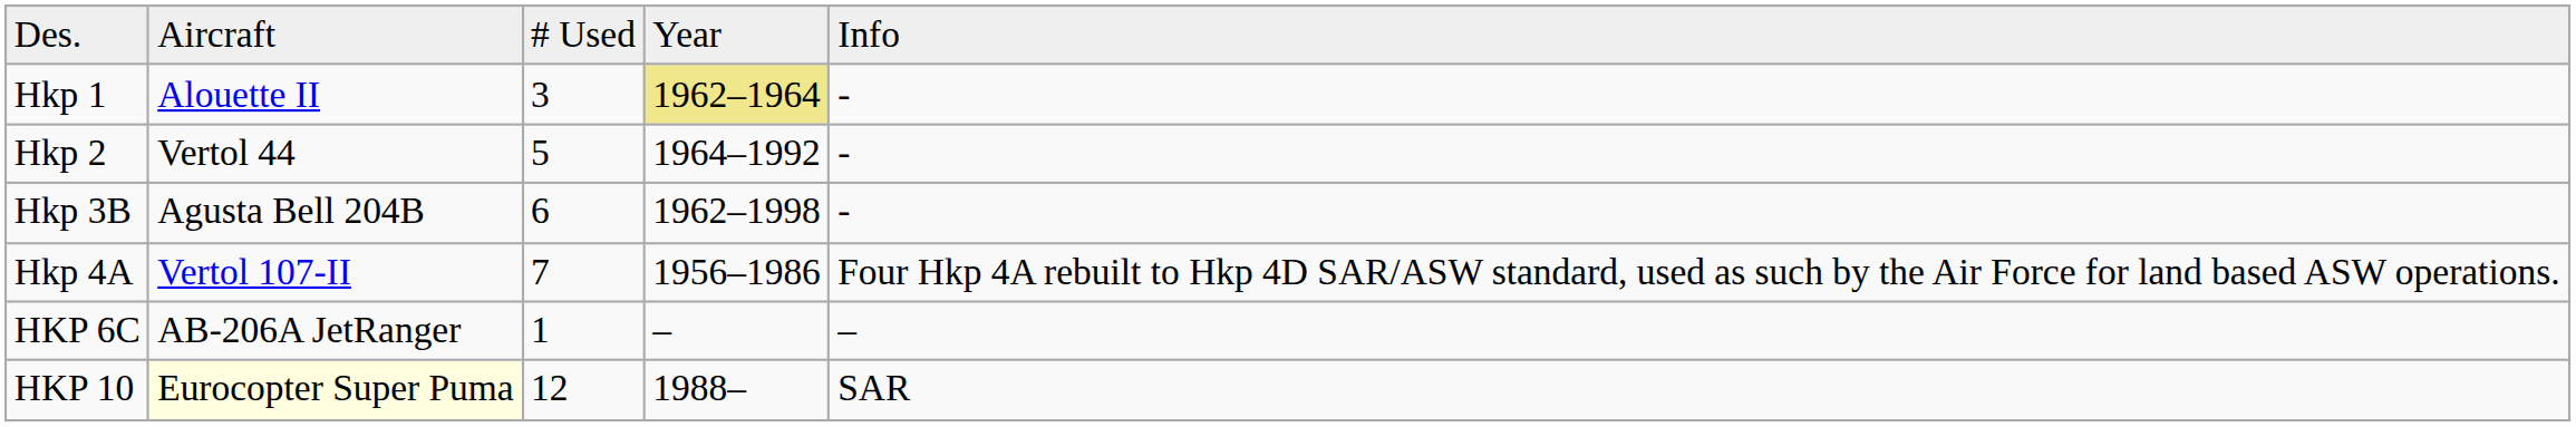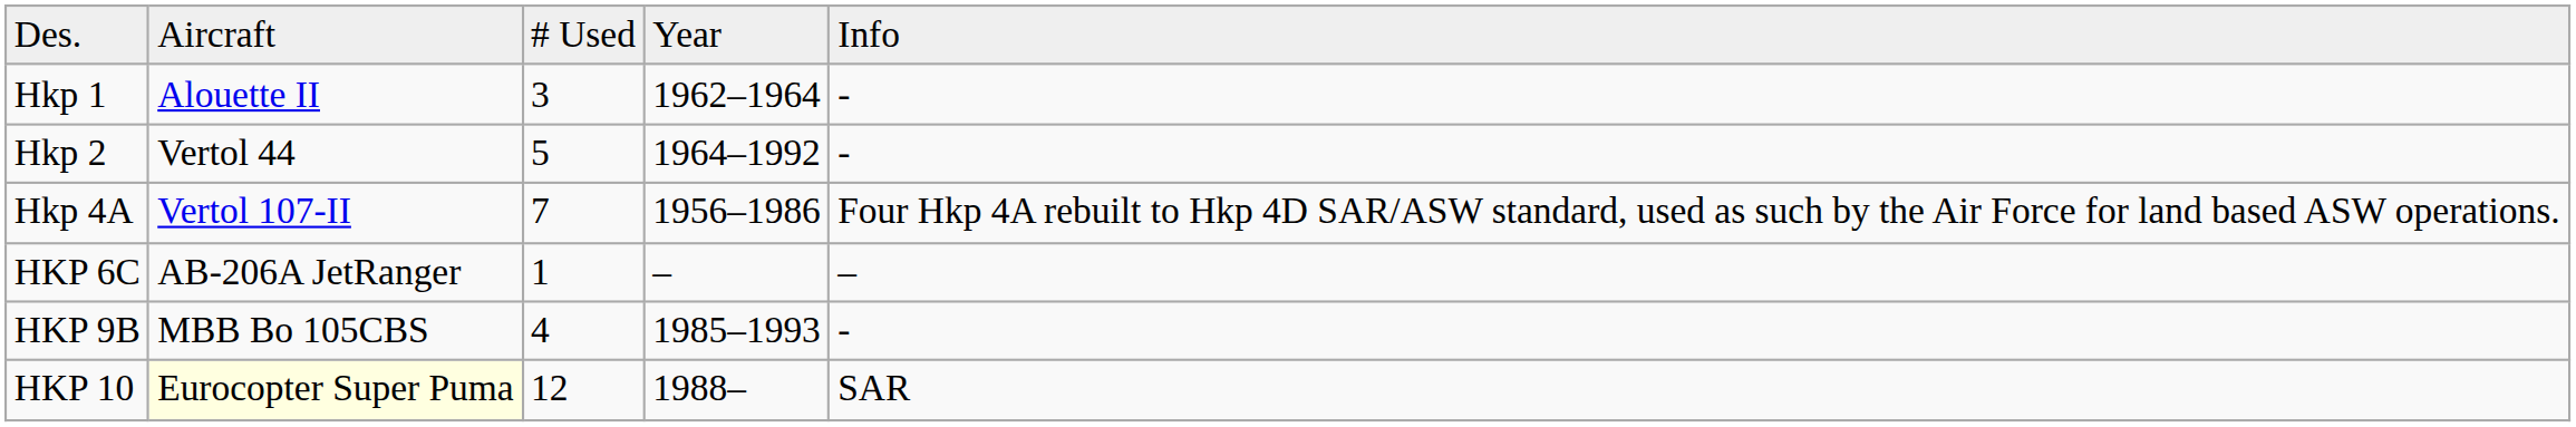Hkp 1 | column 4: khaki background -> no background
- row: Hkp 3B | Agusta Bell 204B | 6 | 1962–1998 | -
+ row: HKP 9B | MBB Bo 105CBS | 4 | 1985–1993 | -
